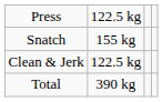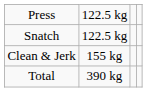Snatch | column 2: 155 kg -> 122.5 kg
Clean & Jerk | column 2: 122.5 kg -> 155 kg
